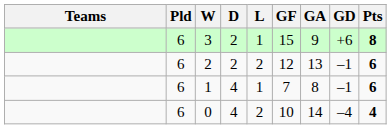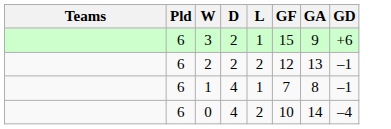- column: Pts | 8 | 6 | 6 | 4
